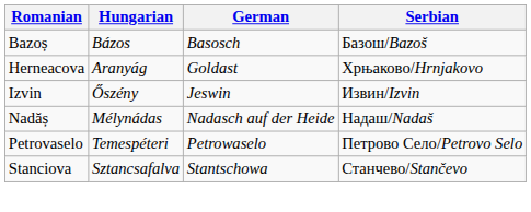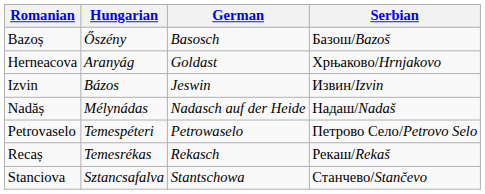Bazoș | Hungarian: Bázos -> Őszény
Izvin | Hungarian: Őszény -> Bázos
+ row: Recaș | Temesrékas | Rekasch | Рекаш/Rekaš
